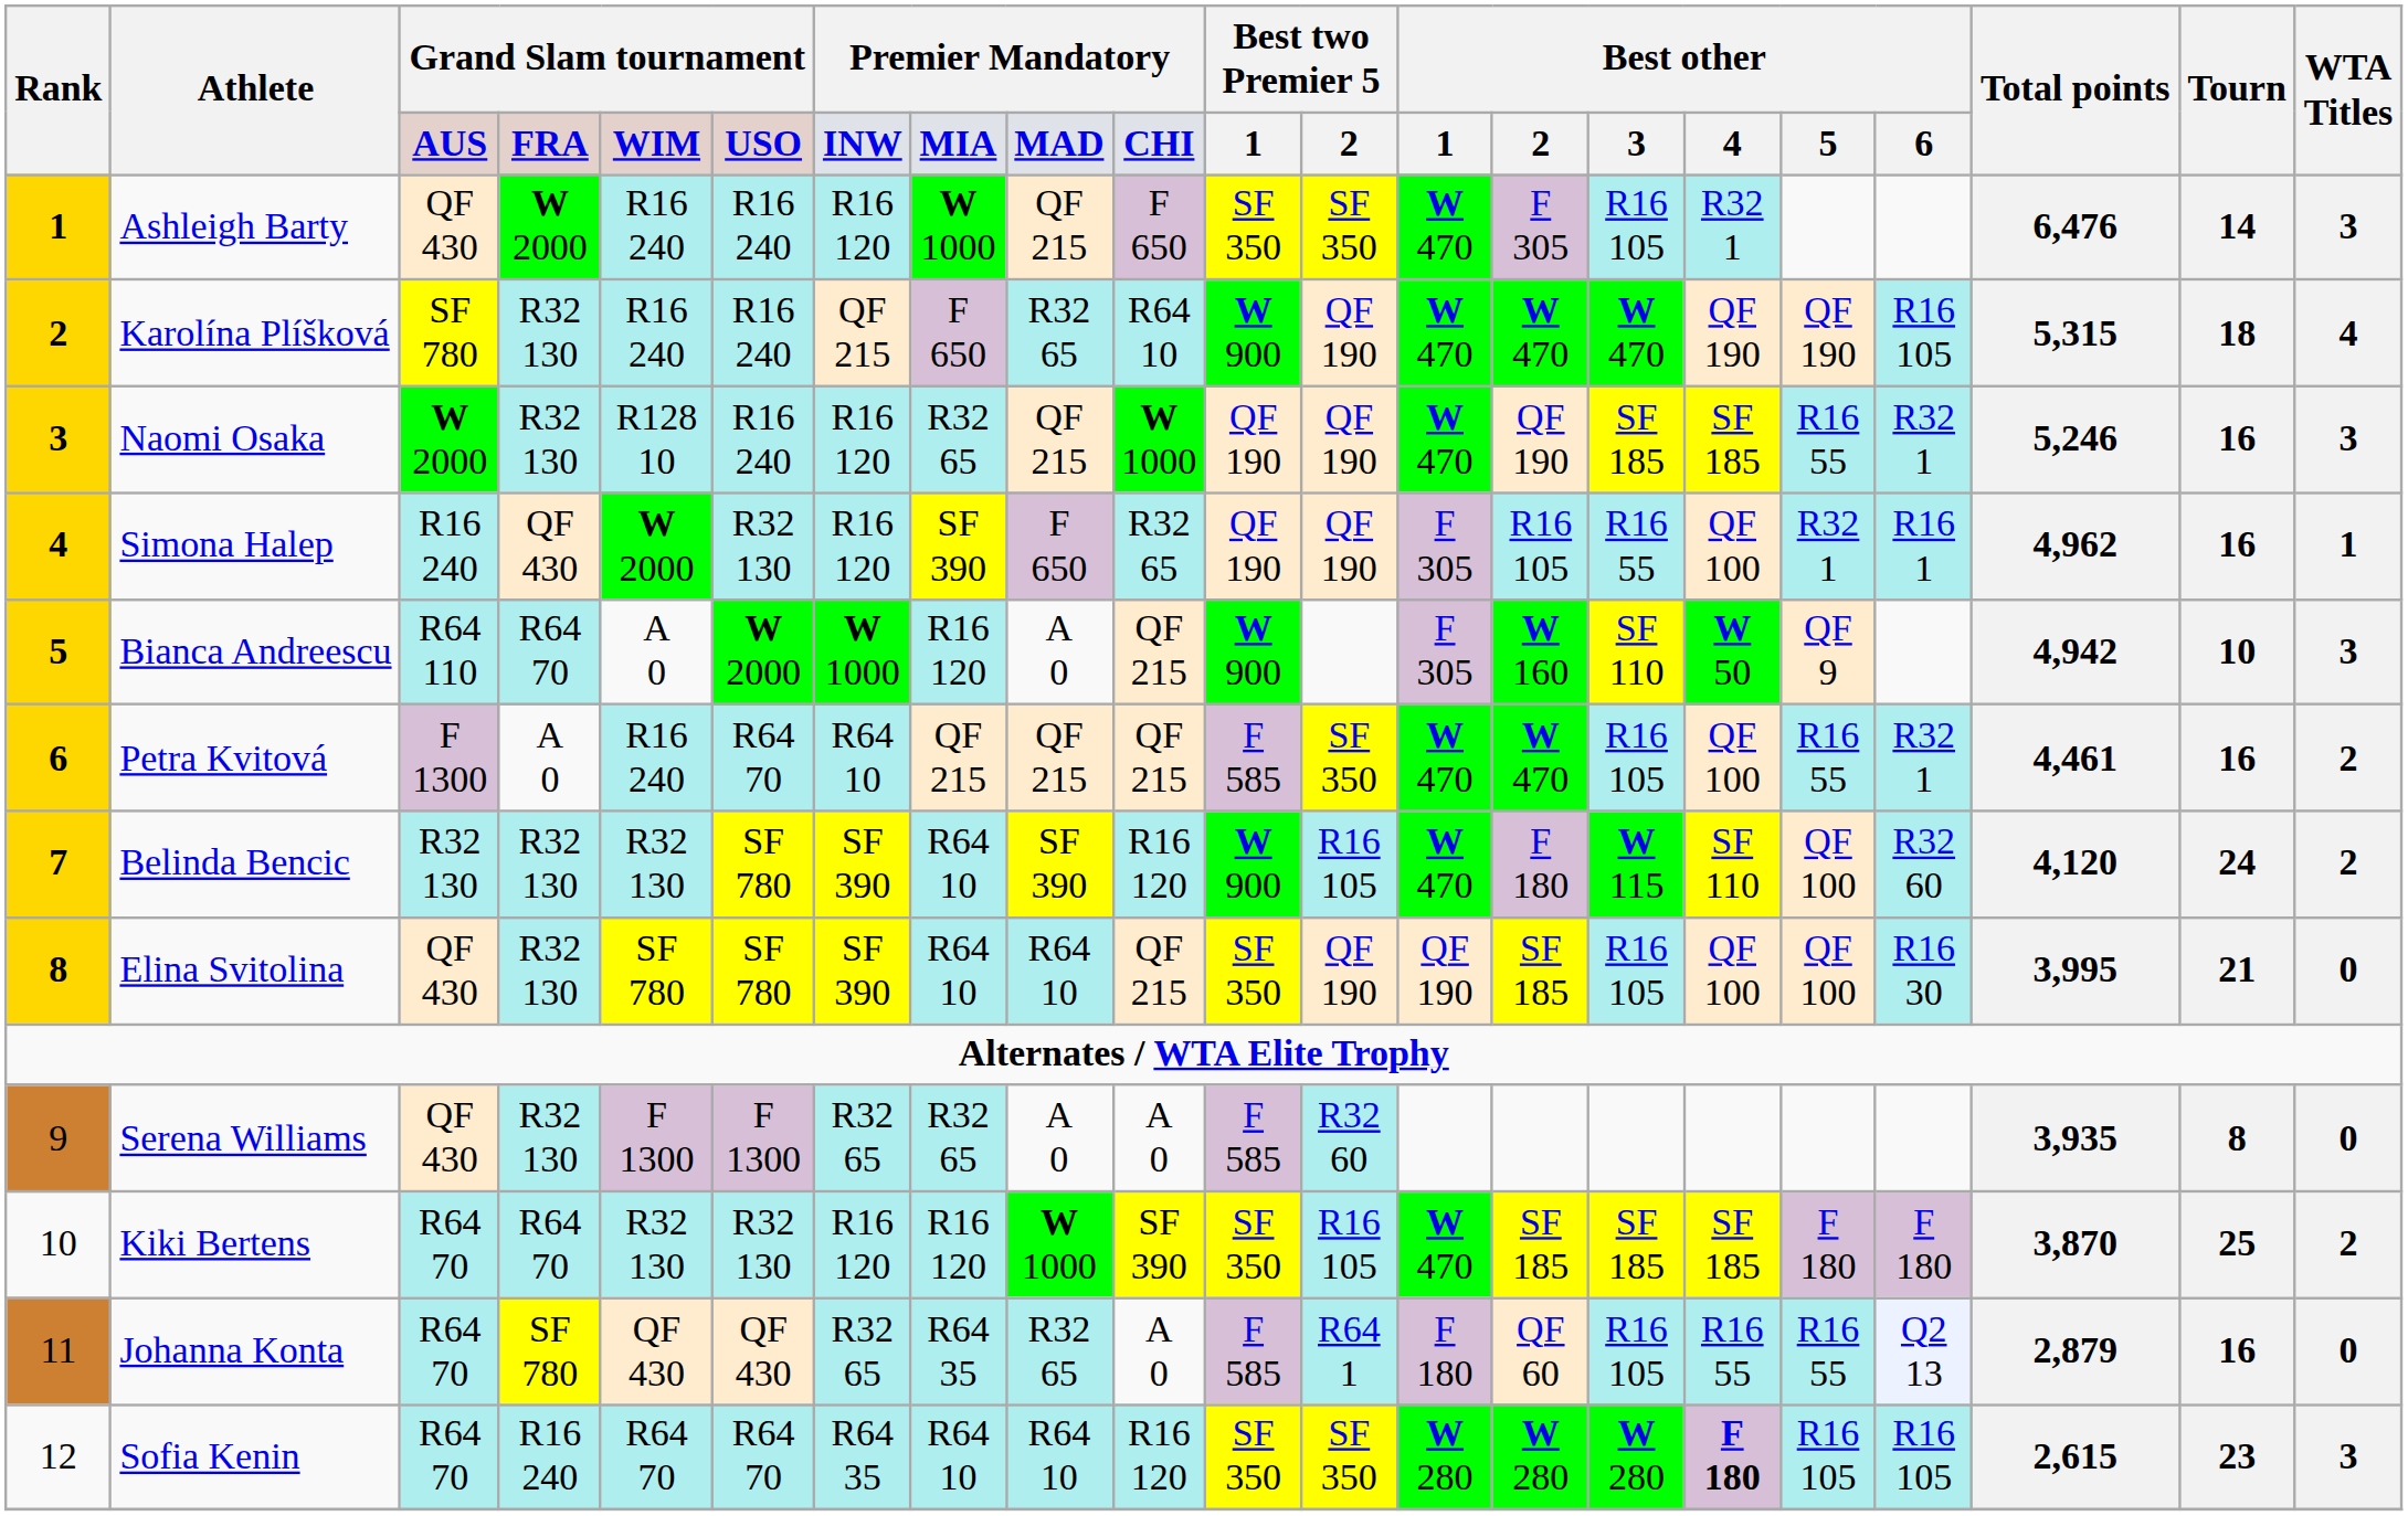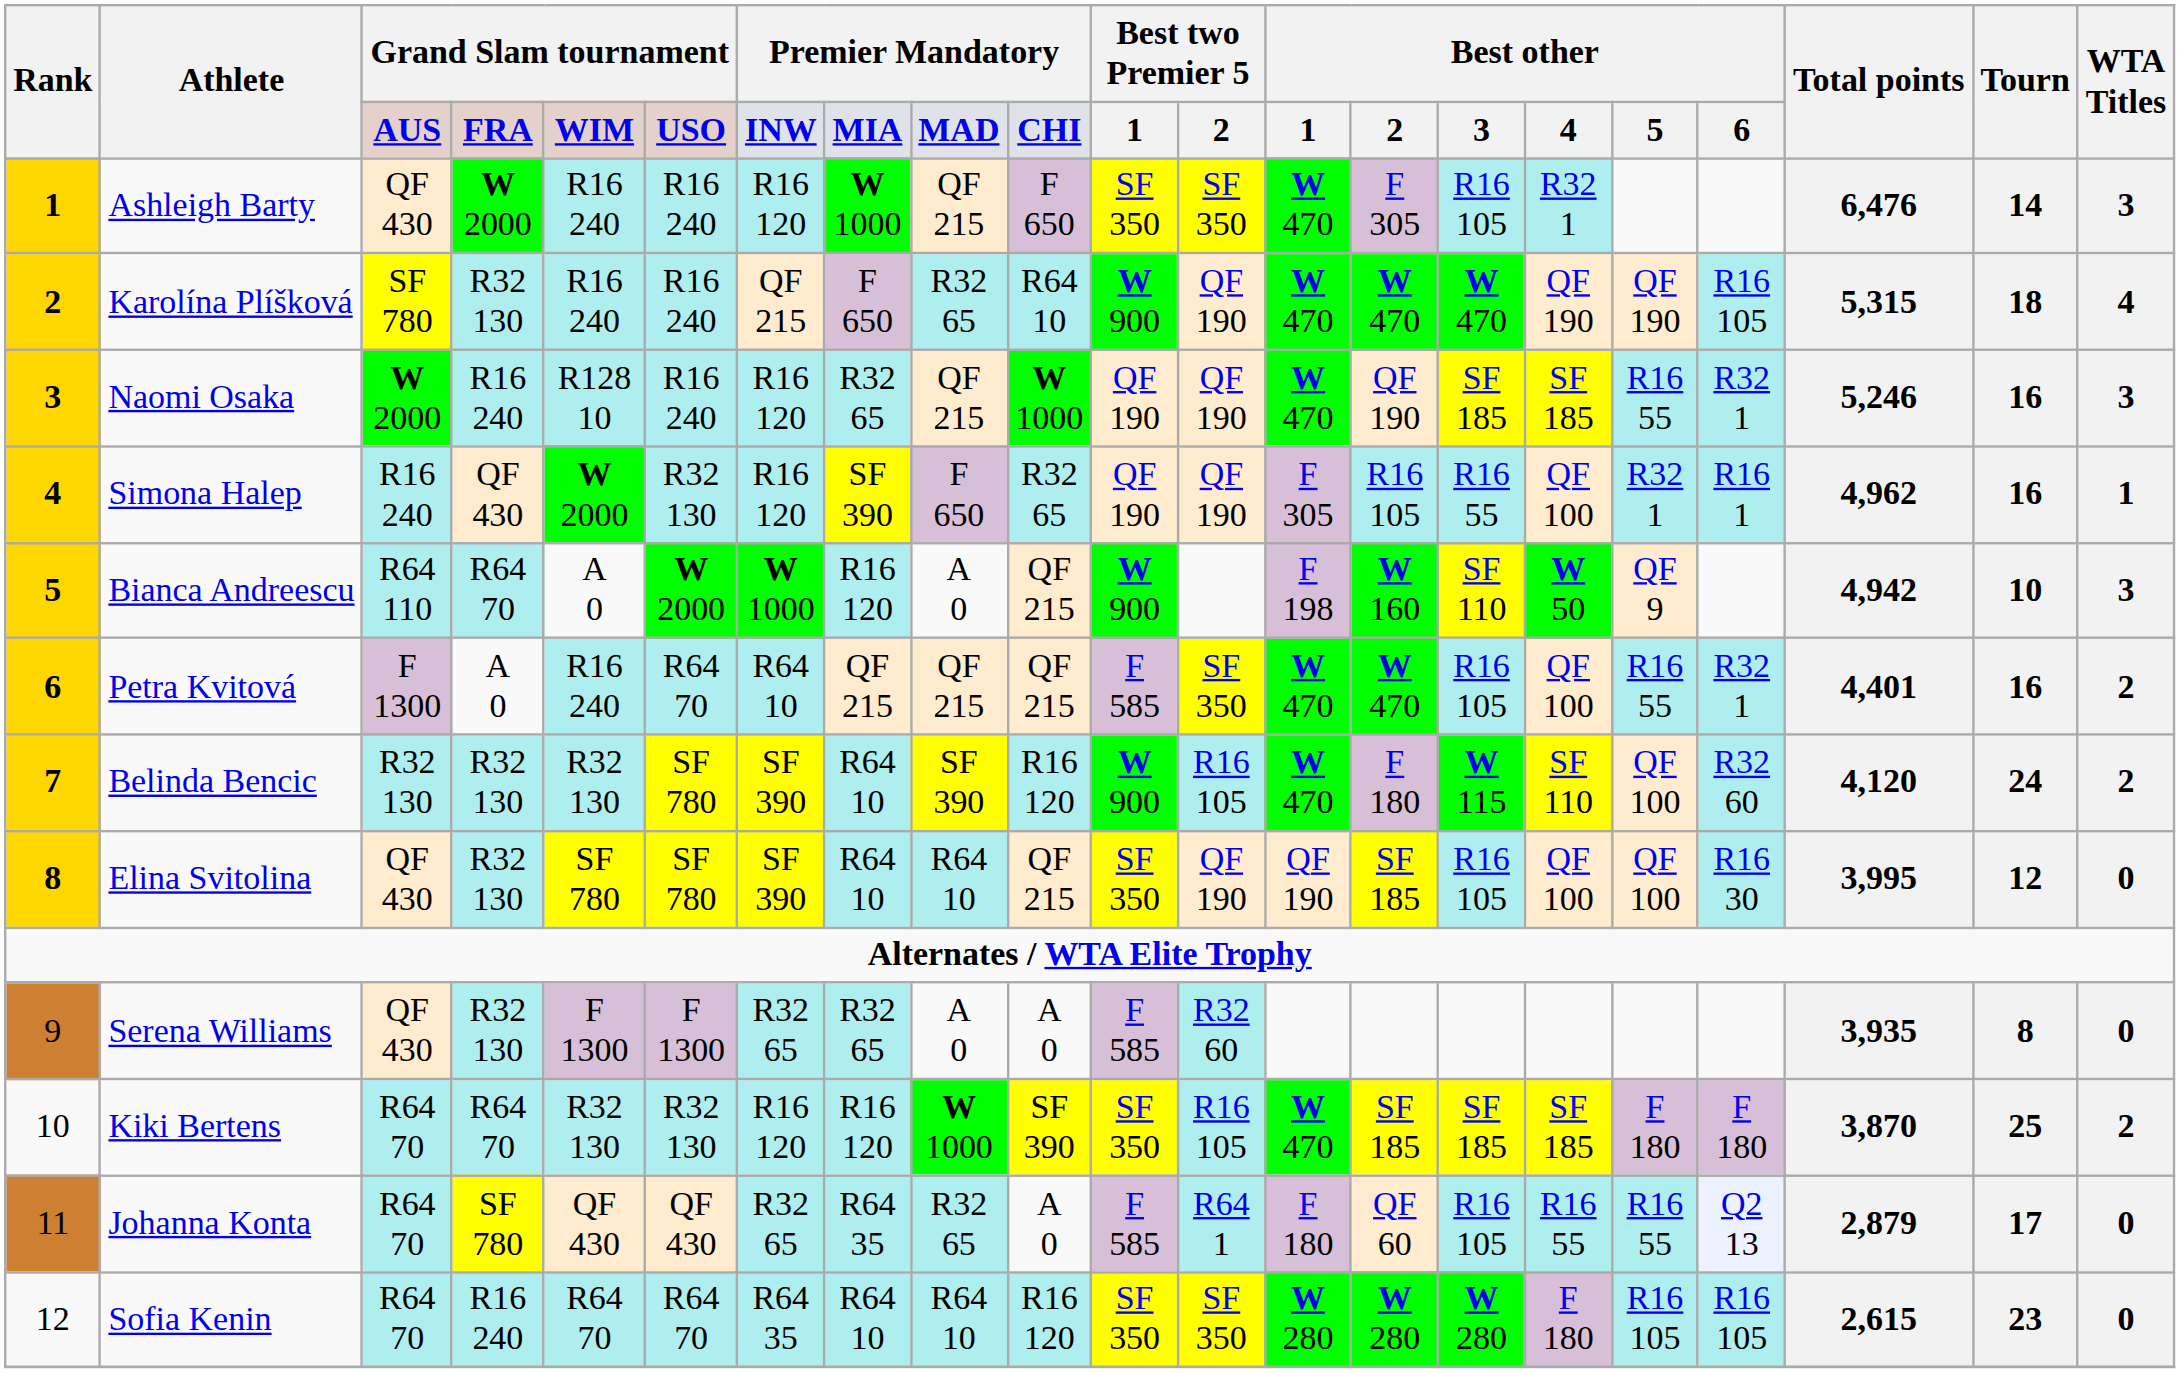Naomi Osaka | column 4: R32 130 -> R16 240
Bianca Andreescu | column 13: F 305 -> F 198
Petra Kvitová | Total points: 4,461 -> 4,401
Elina Svitolina | Tourn: 21 -> 12
Johanna Konta | Tourn: 16 -> 17
Sofia Kenin | column 16: bold -> normal
Sofia Kenin | WTA Titles: 3 -> 0
